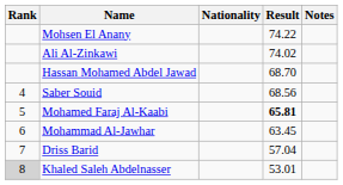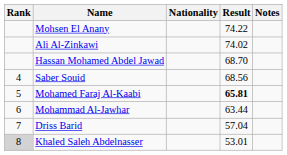Mohammad Al-Jawhar | Result: 63.45 -> 63.44
